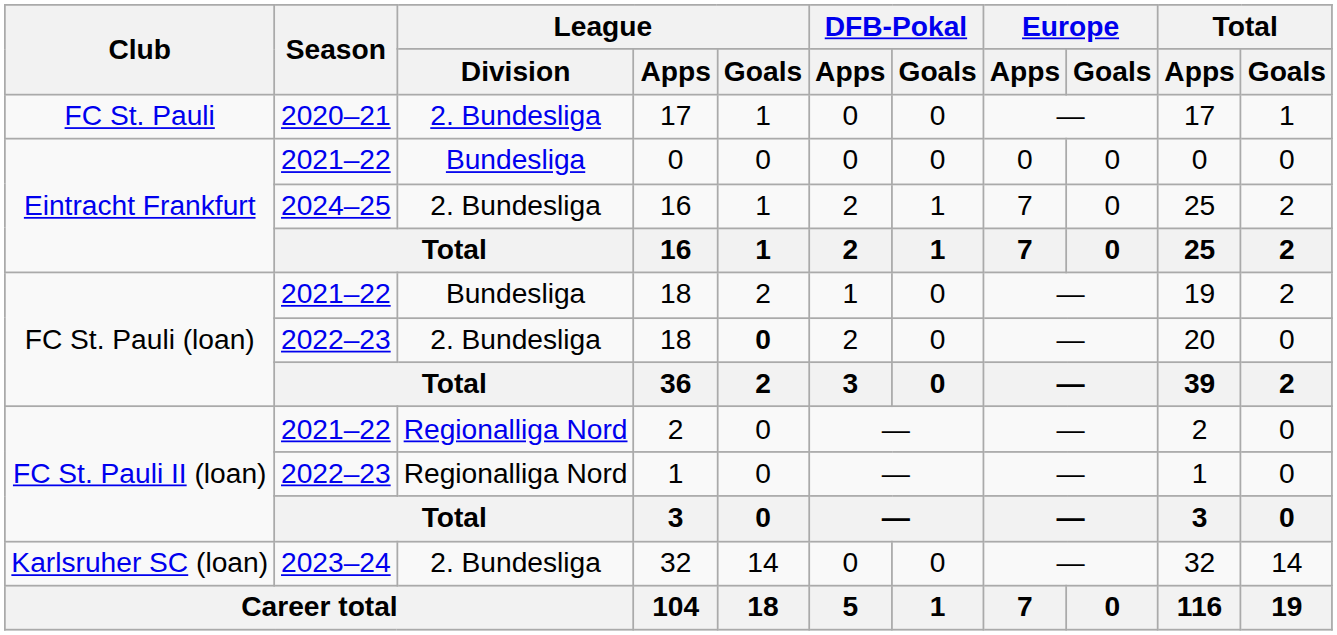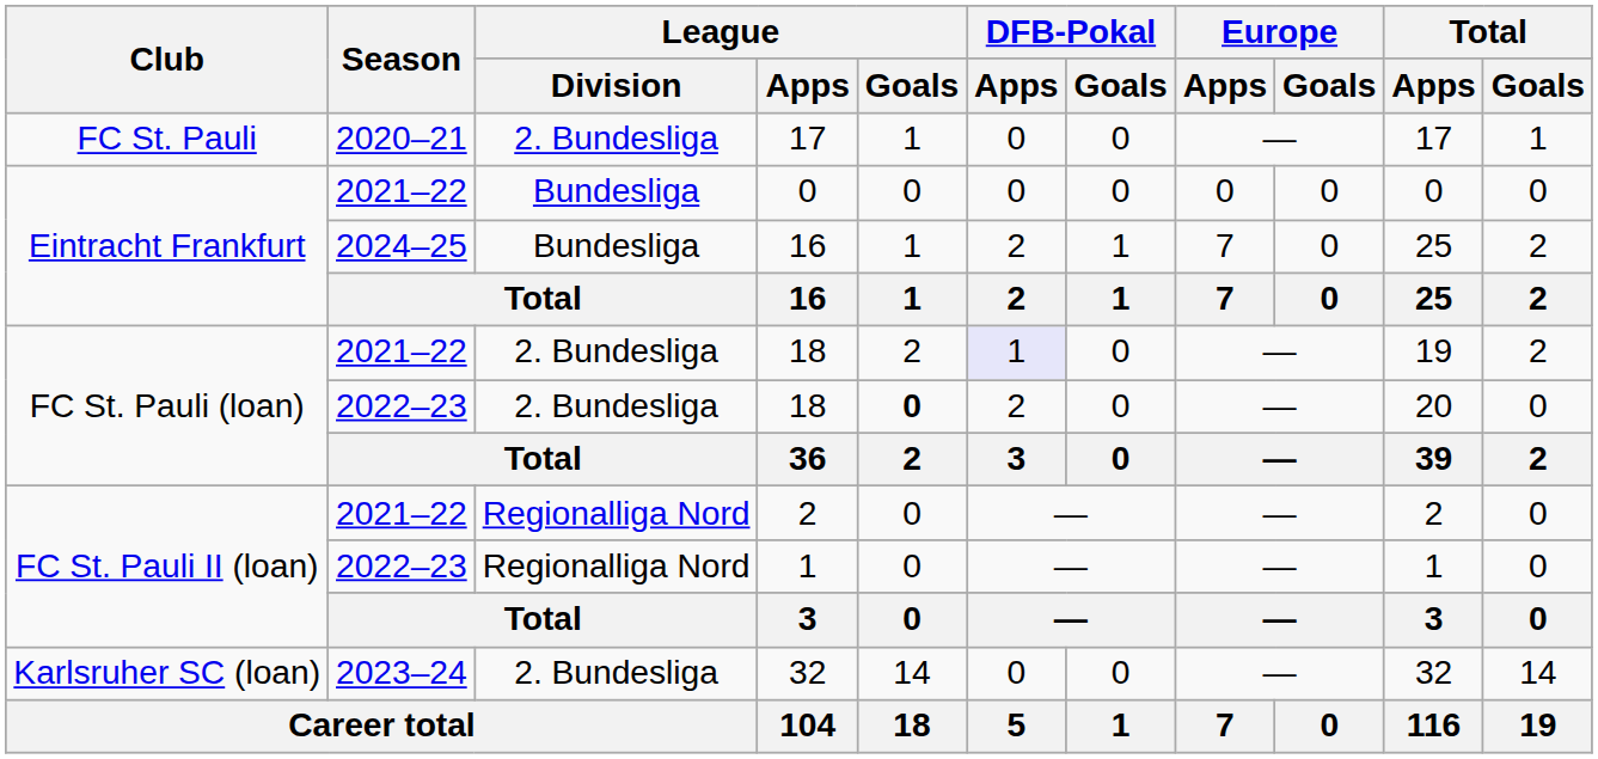2024–25 / 16 | League / Division: 2. Bundesliga -> Bundesliga
2021–22 / 18 | League / Division: Bundesliga -> 2. Bundesliga
2021–22 / 18 | DFB-Pokal / Apps: no background -> lavender background
